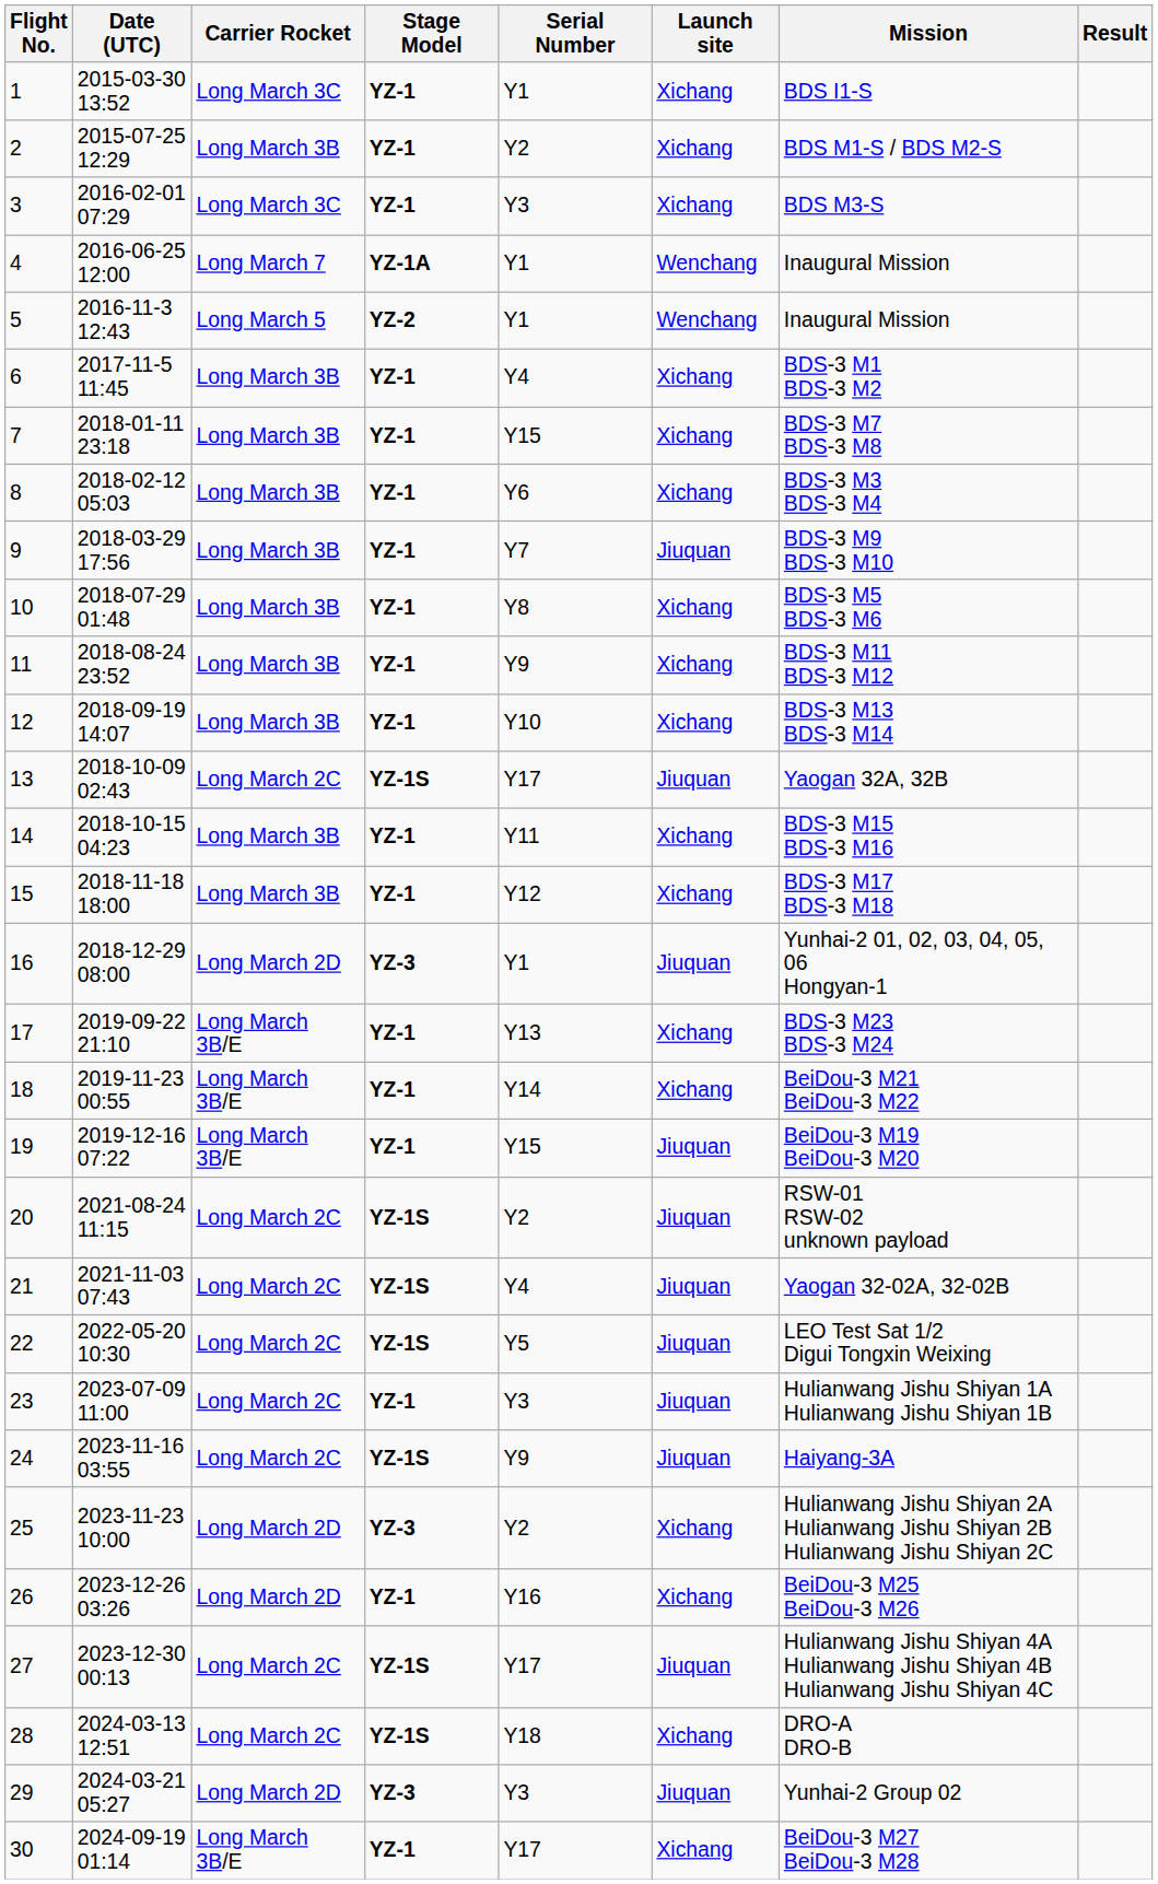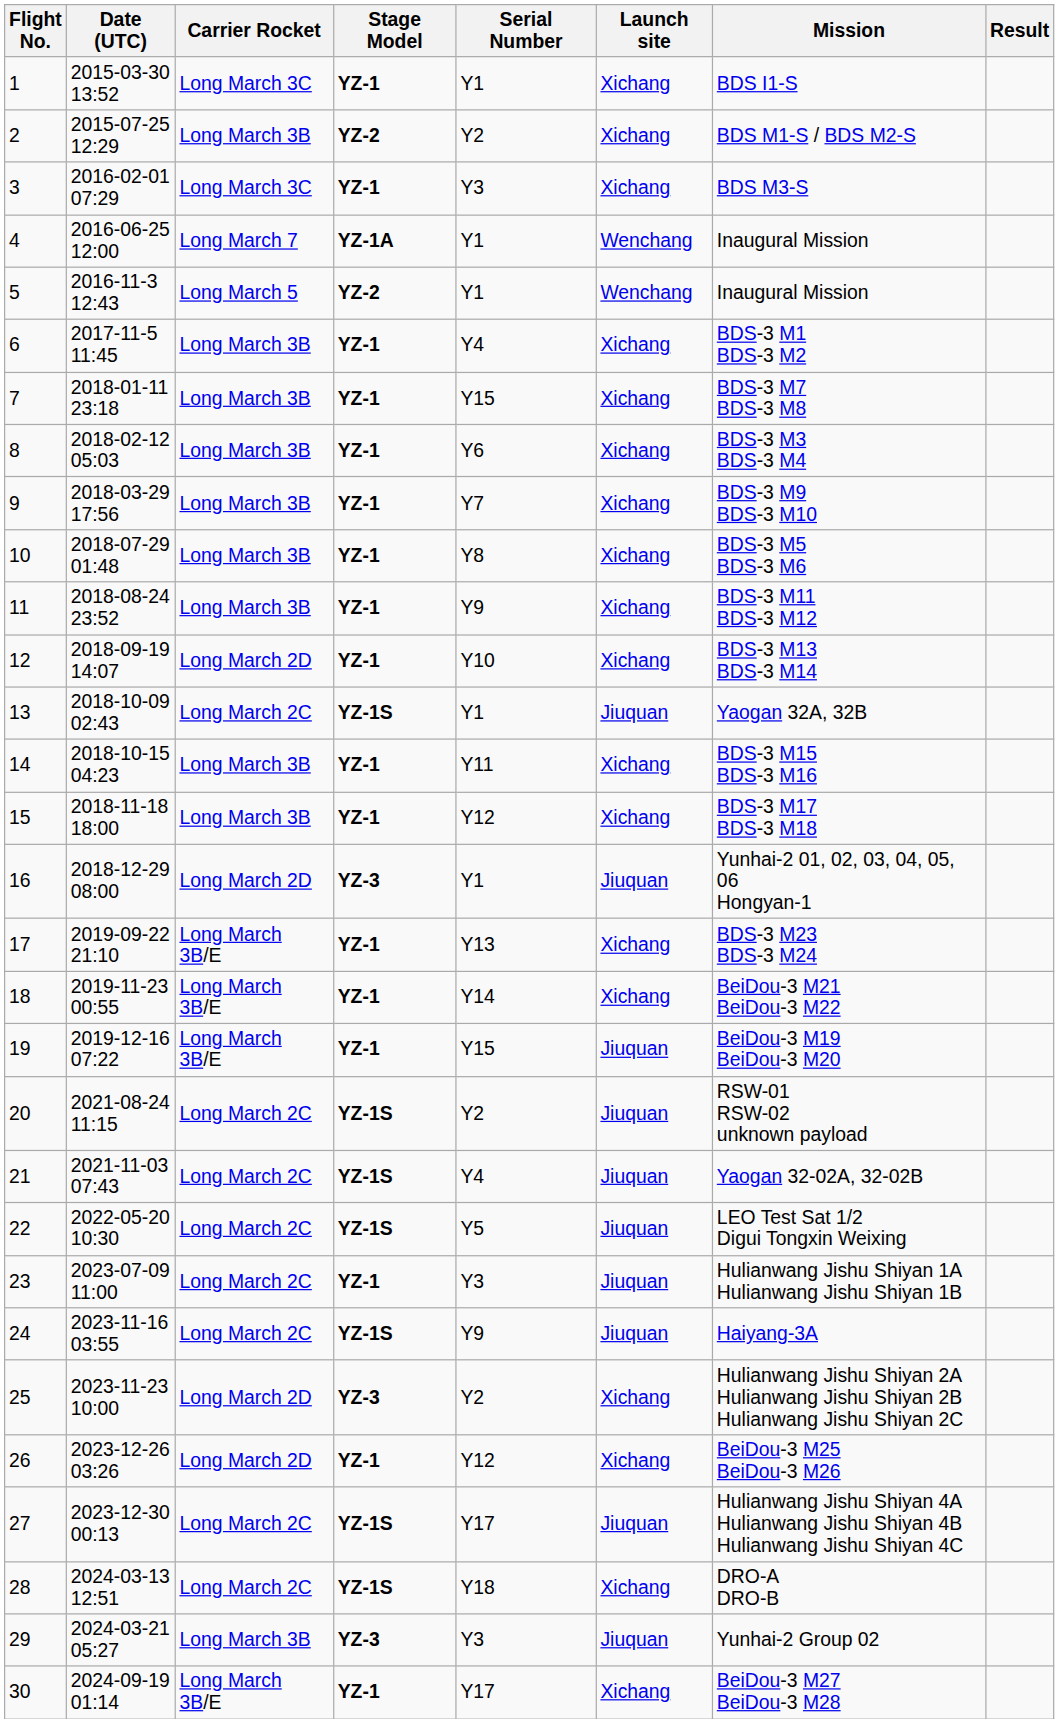2 | Stage Model: YZ-1 -> YZ-2
9 | Launch site: Jiuquan -> Xichang
12 | Carrier Rocket: Long March 3B -> Long March 2D
13 | Serial Number: Y17 -> Y1
26 | Serial Number: Y16 -> Y12
29 | Carrier Rocket: Long March 2D -> Long March 3B
